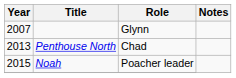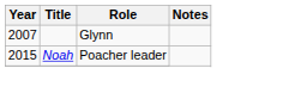- row: 2013 | Penthouse North | Chad
